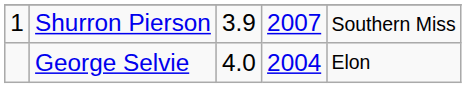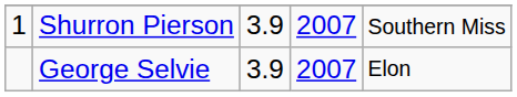George Selvie | column 3: 4.0 -> 3.9
George Selvie | column 4: 2004 -> 2007
